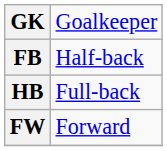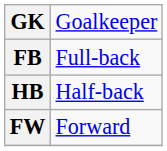FB | column 2: Half-back -> Full-back
HB | column 2: Full-back -> Half-back
